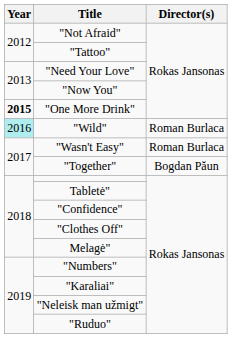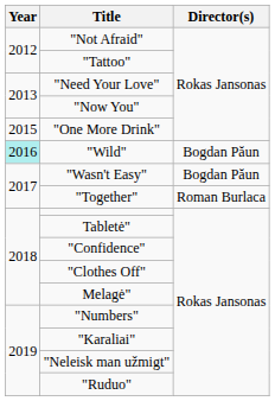"One More Drink" | Year: bold -> normal
"Wild" | Director(s): Roman Burlaca -> Bogdan Păun
"Wasn't Easy" | Director(s): Roman Burlaca -> Bogdan Păun
"Together" | Director(s): Bogdan Păun -> Roman Burlaca
